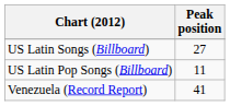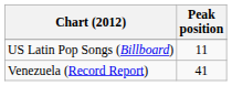- row: US Latin Songs (Billboard) | 27
